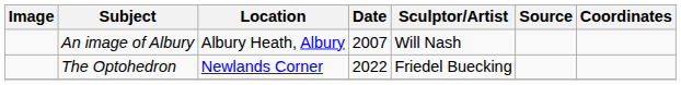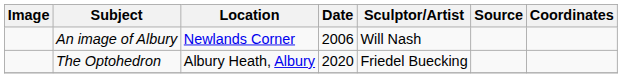An image of Albury | Location: Albury Heath, Albury -> Newlands Corner
An image of Albury | Date: 2007 -> 2006
The Optohedron | Location: Newlands Corner -> Albury Heath, Albury
The Optohedron | Date: 2022 -> 2020
